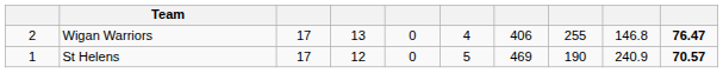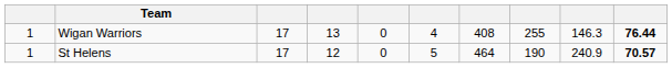Wigan Warriors | column 1: 2 -> 1
Wigan Warriors | column 7: 406 -> 408
Wigan Warriors | column 9: 146.8 -> 146.3
Wigan Warriors | column 10: 76.47 -> 76.44
St Helens | column 7: 469 -> 464
